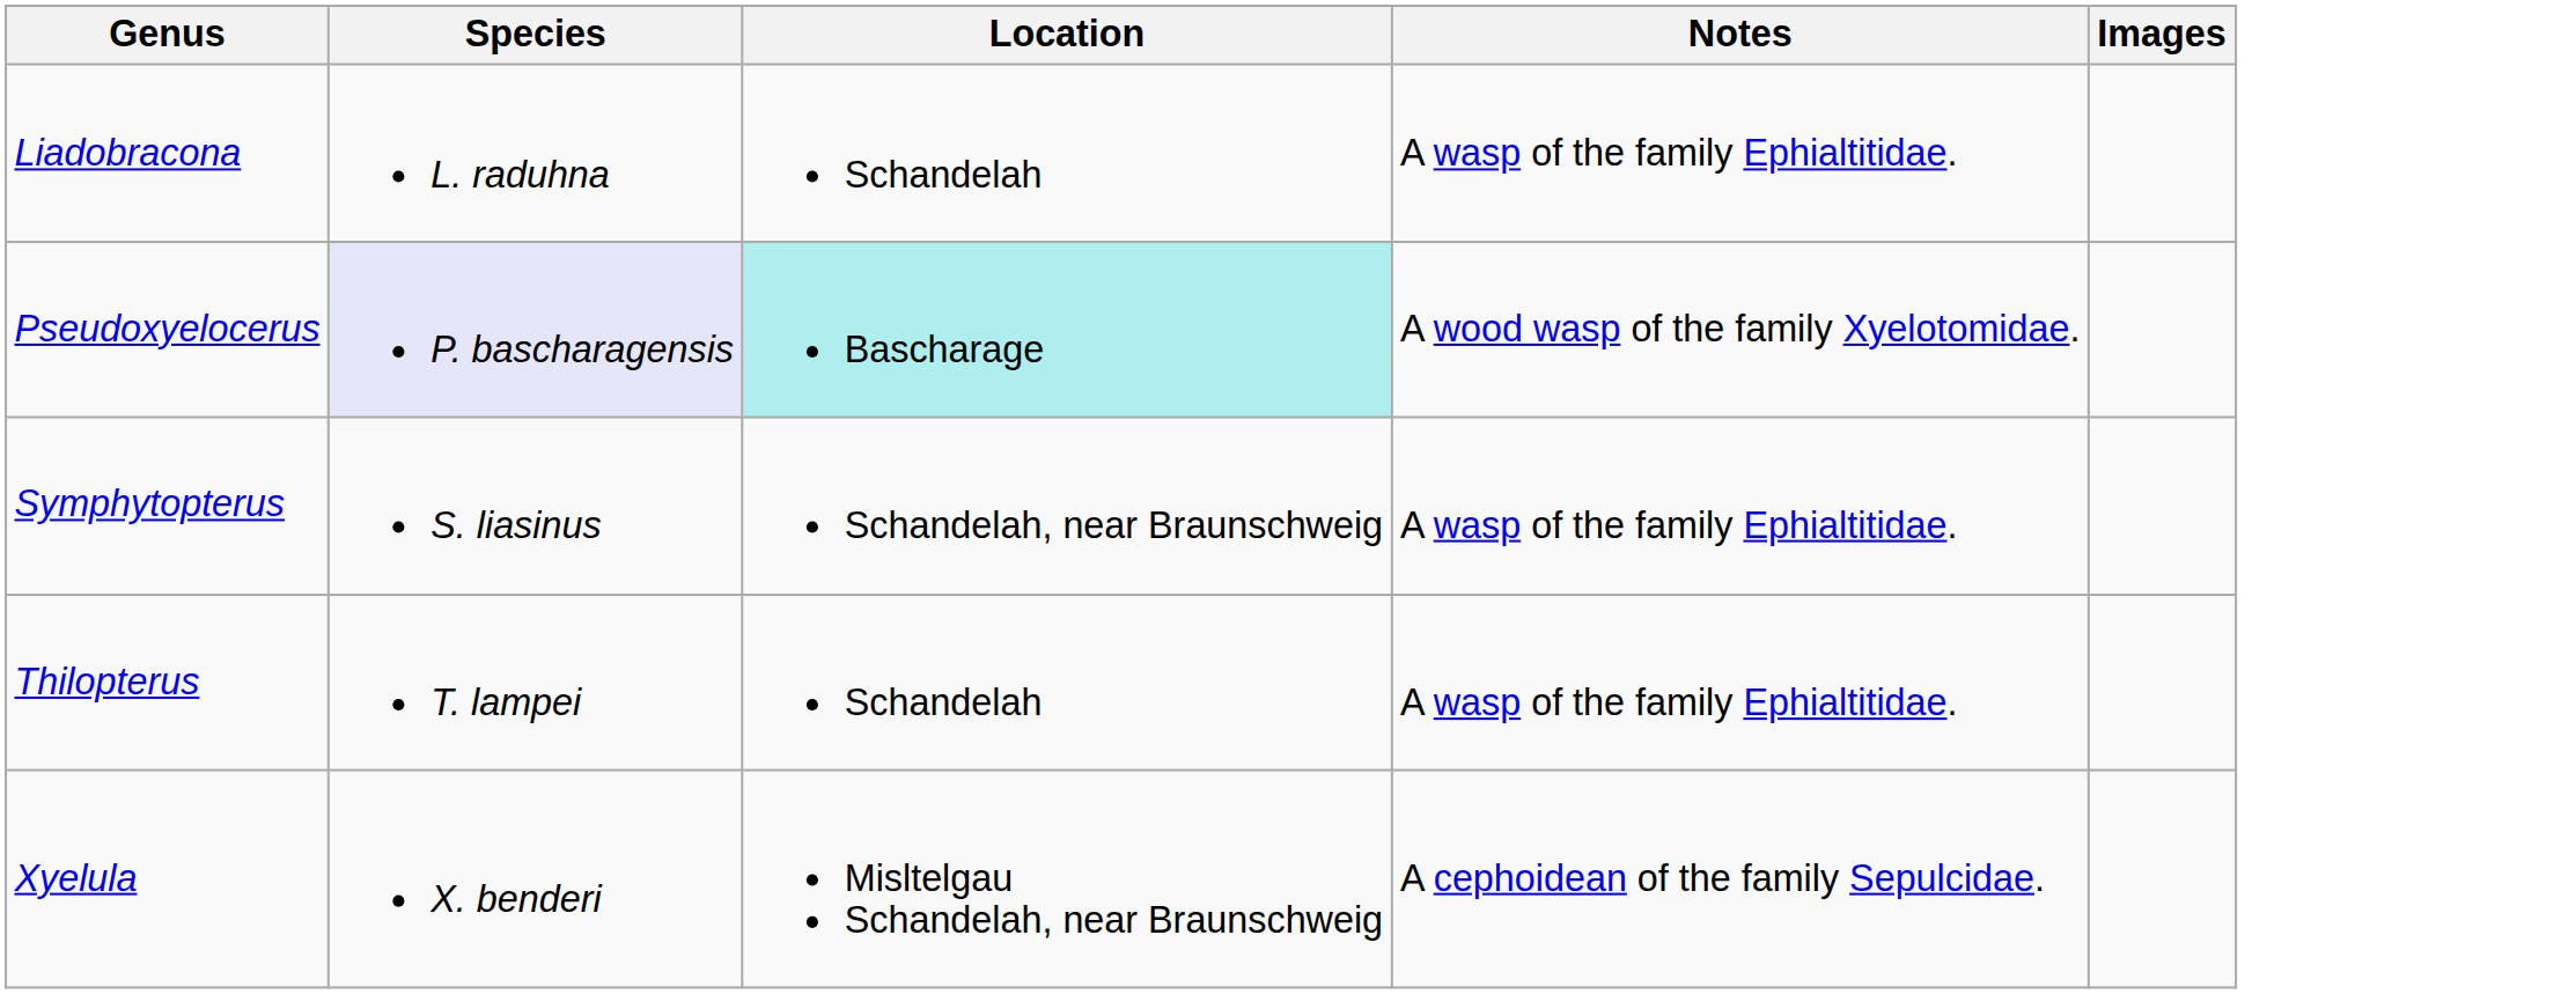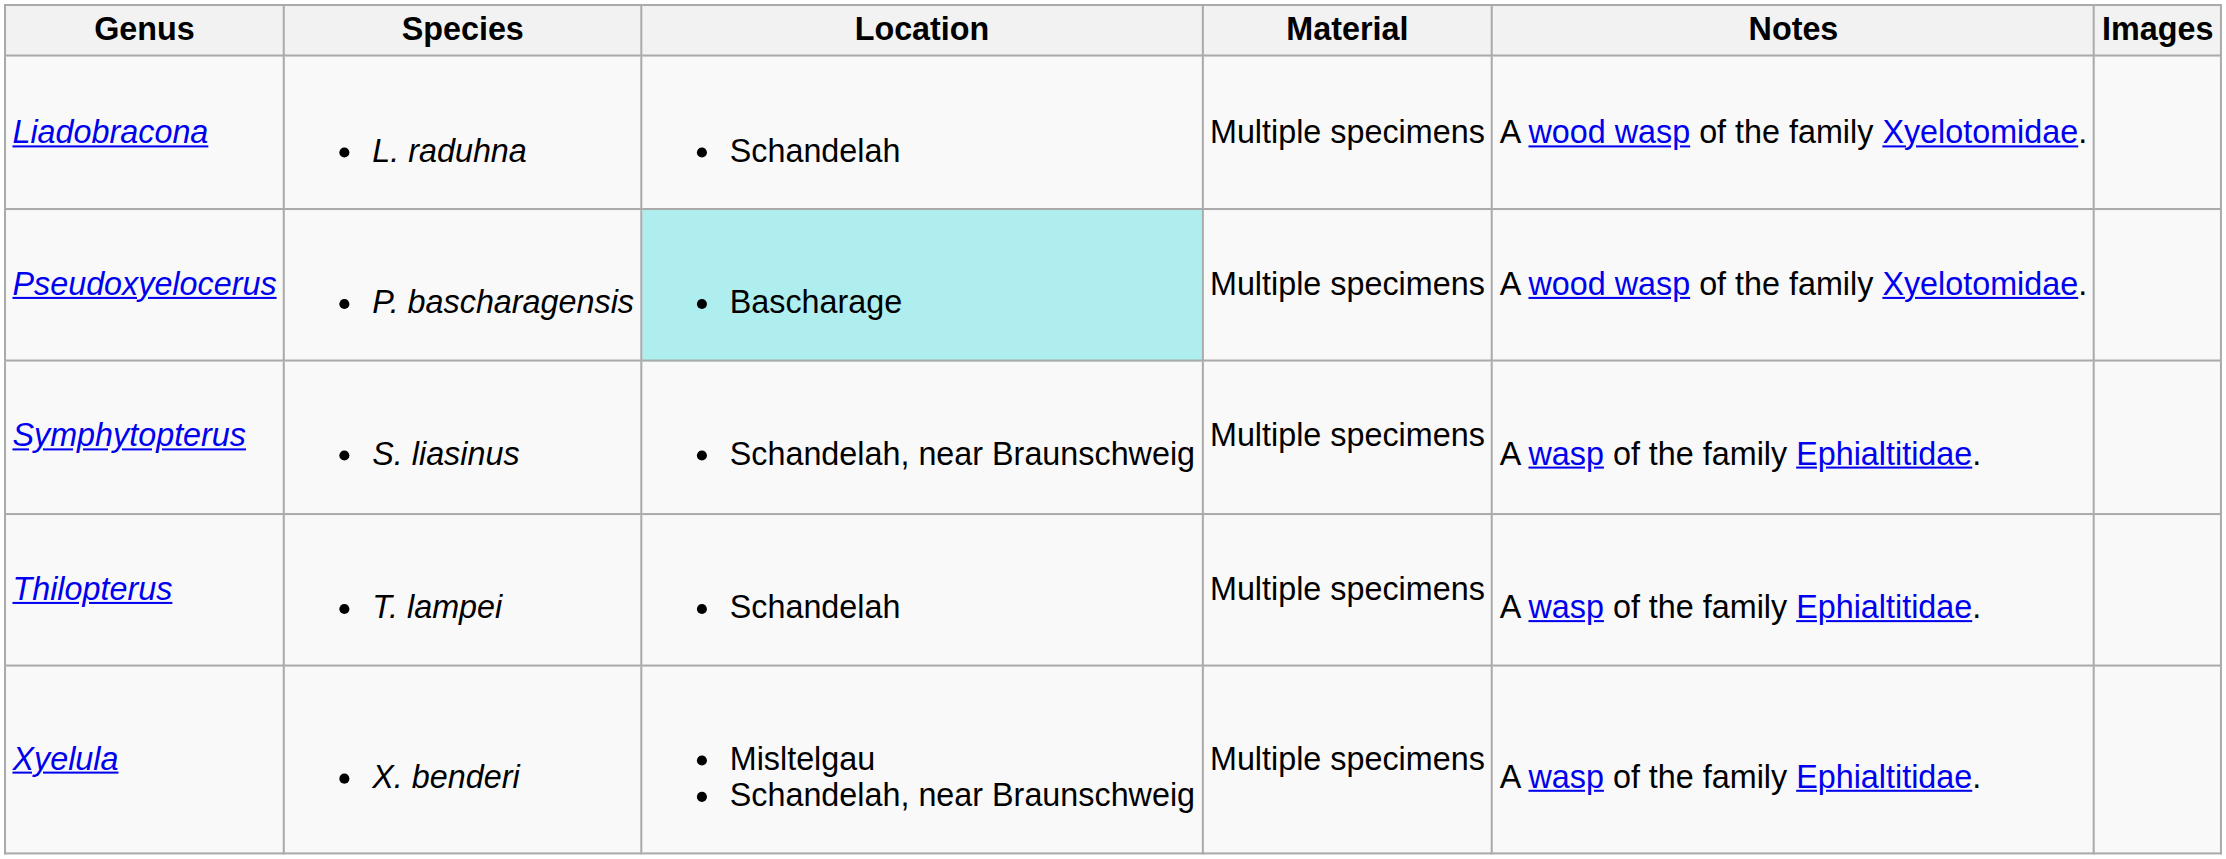+ column: Material | Multiple specimens | Multiple specimens | Multiple specimens | Multiple specimens | Multiple specimens
Liadobracona | Notes: A wasp of the family Ephialtitidae. -> A wood wasp of the family Xyelotomidae.
Pseudoxyelocerus | Species: lavender background -> no background
Xyelula | Notes: A cephoidean of the family Sepulcidae. -> A wasp of the family Ephialtitidae.
